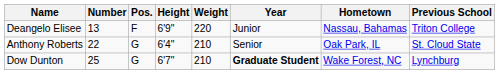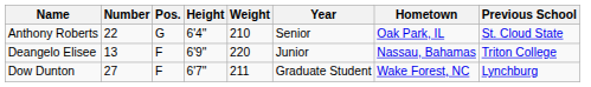rows swapped: Deangelo Elisee <-> Anthony Roberts
Dow Dunton | Number: 25 -> 27
Dow Dunton | Pos.: G -> F
Dow Dunton | Weight: 210 -> 211
Dow Dunton | Year: bold -> normal
